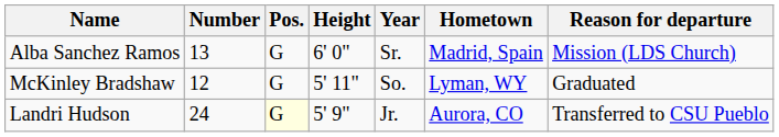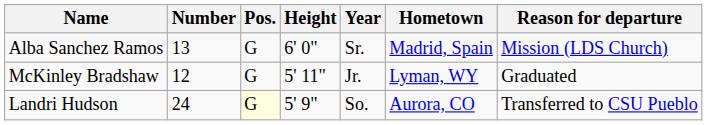McKinley Bradshaw | Year: So. -> Jr.
Landri Hudson | Year: Jr. -> So.
